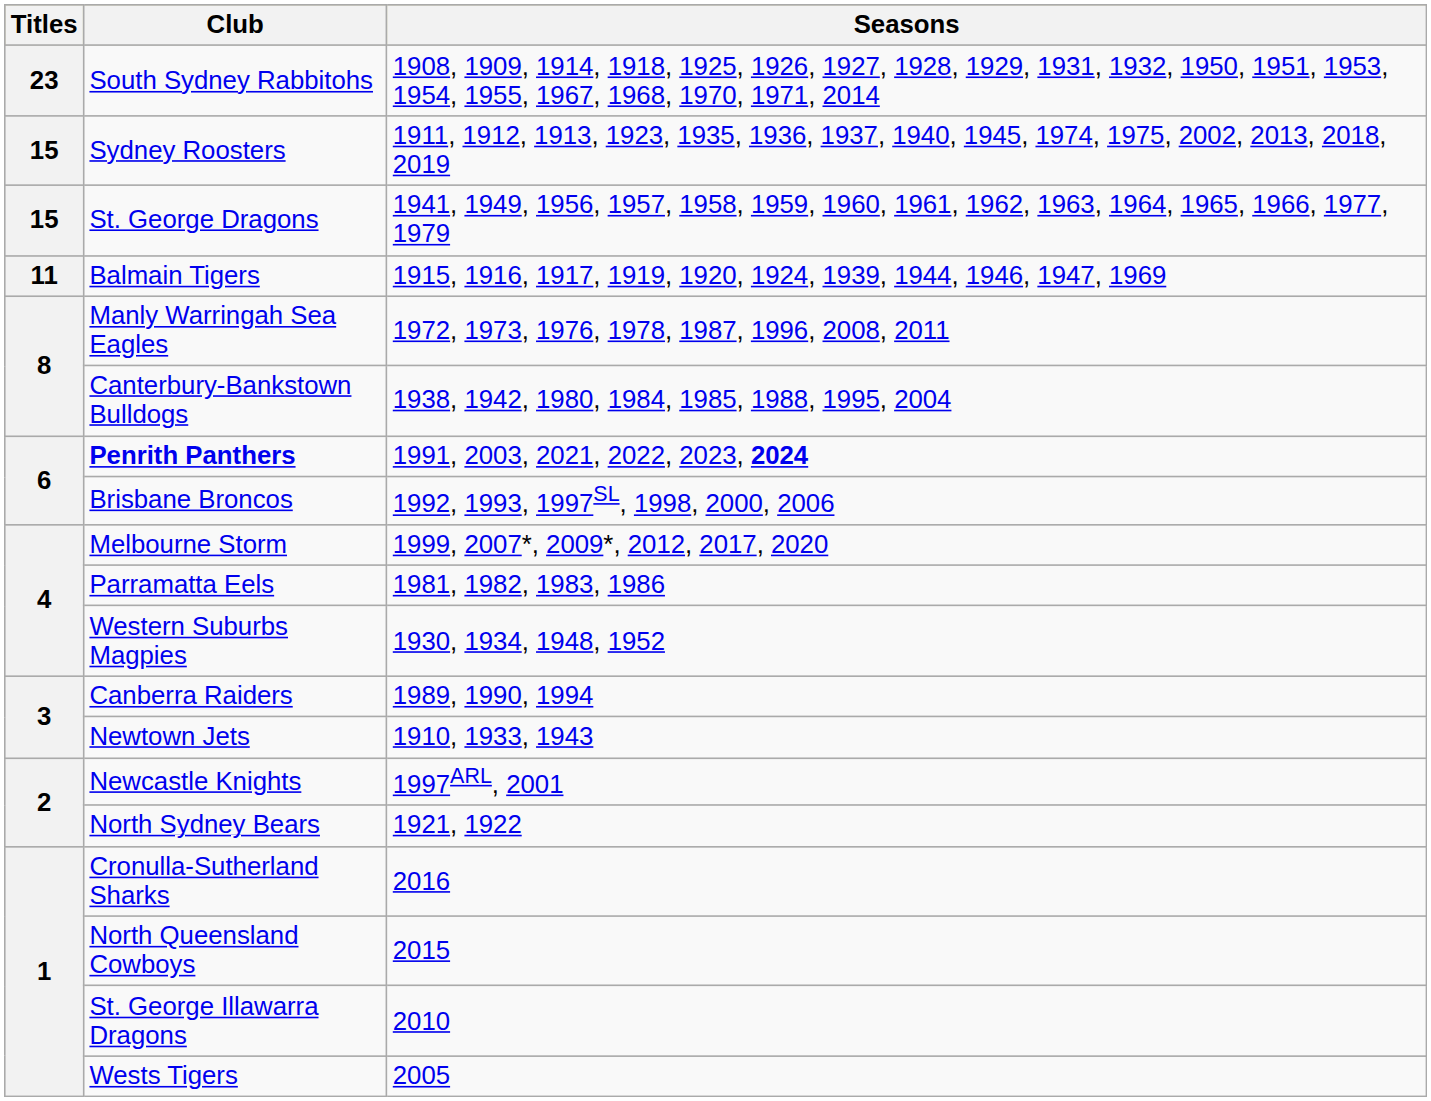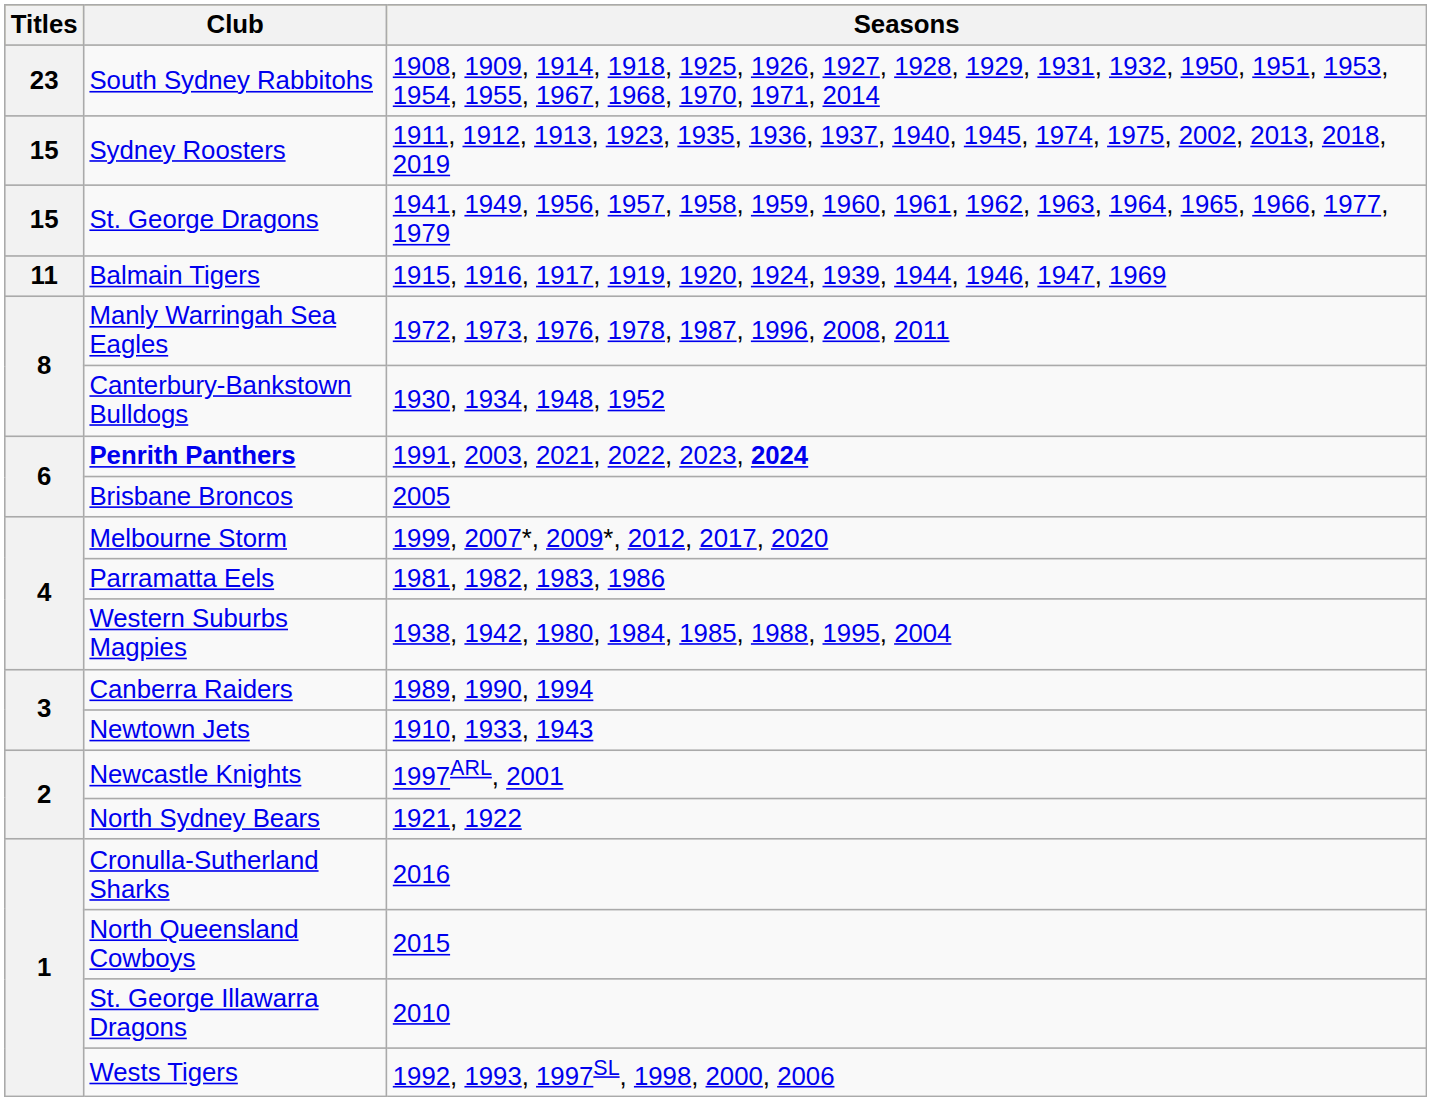Canterbury-Bankstown Bulldogs | Seasons: 1938, 1942, 1980, 1984, 1985, 1988, 1995, 2004 -> 1930, 1934, 1948, 1952
Brisbane Broncos | Seasons: 1992, 1993, 1997SL, 1998, 2000, 2006 -> 2005
Western Suburbs Magpies | Seasons: 1930, 1934, 1948, 1952 -> 1938, 1942, 1980, 1984, 1985, 1988, 1995, 2004
Wests Tigers | Seasons: 2005 -> 1992, 1993, 1997SL, 1998, 2000, 2006
